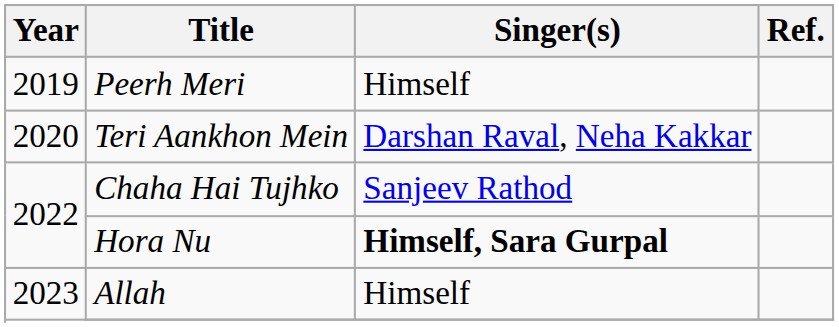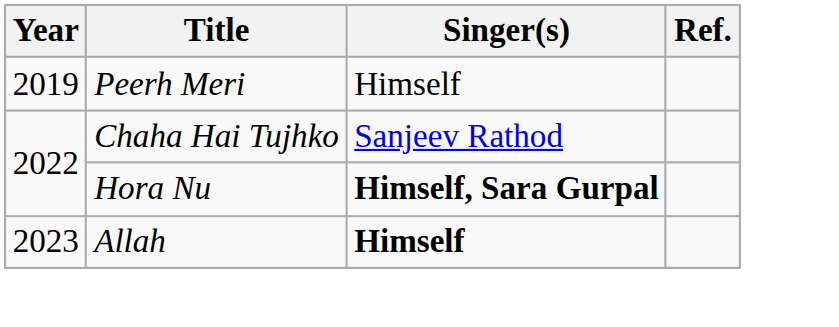- row: 2020 | Teri Aankhon Mein | Darshan Raval, Neha Kakkar
Allah | Singer(s): normal -> bold
